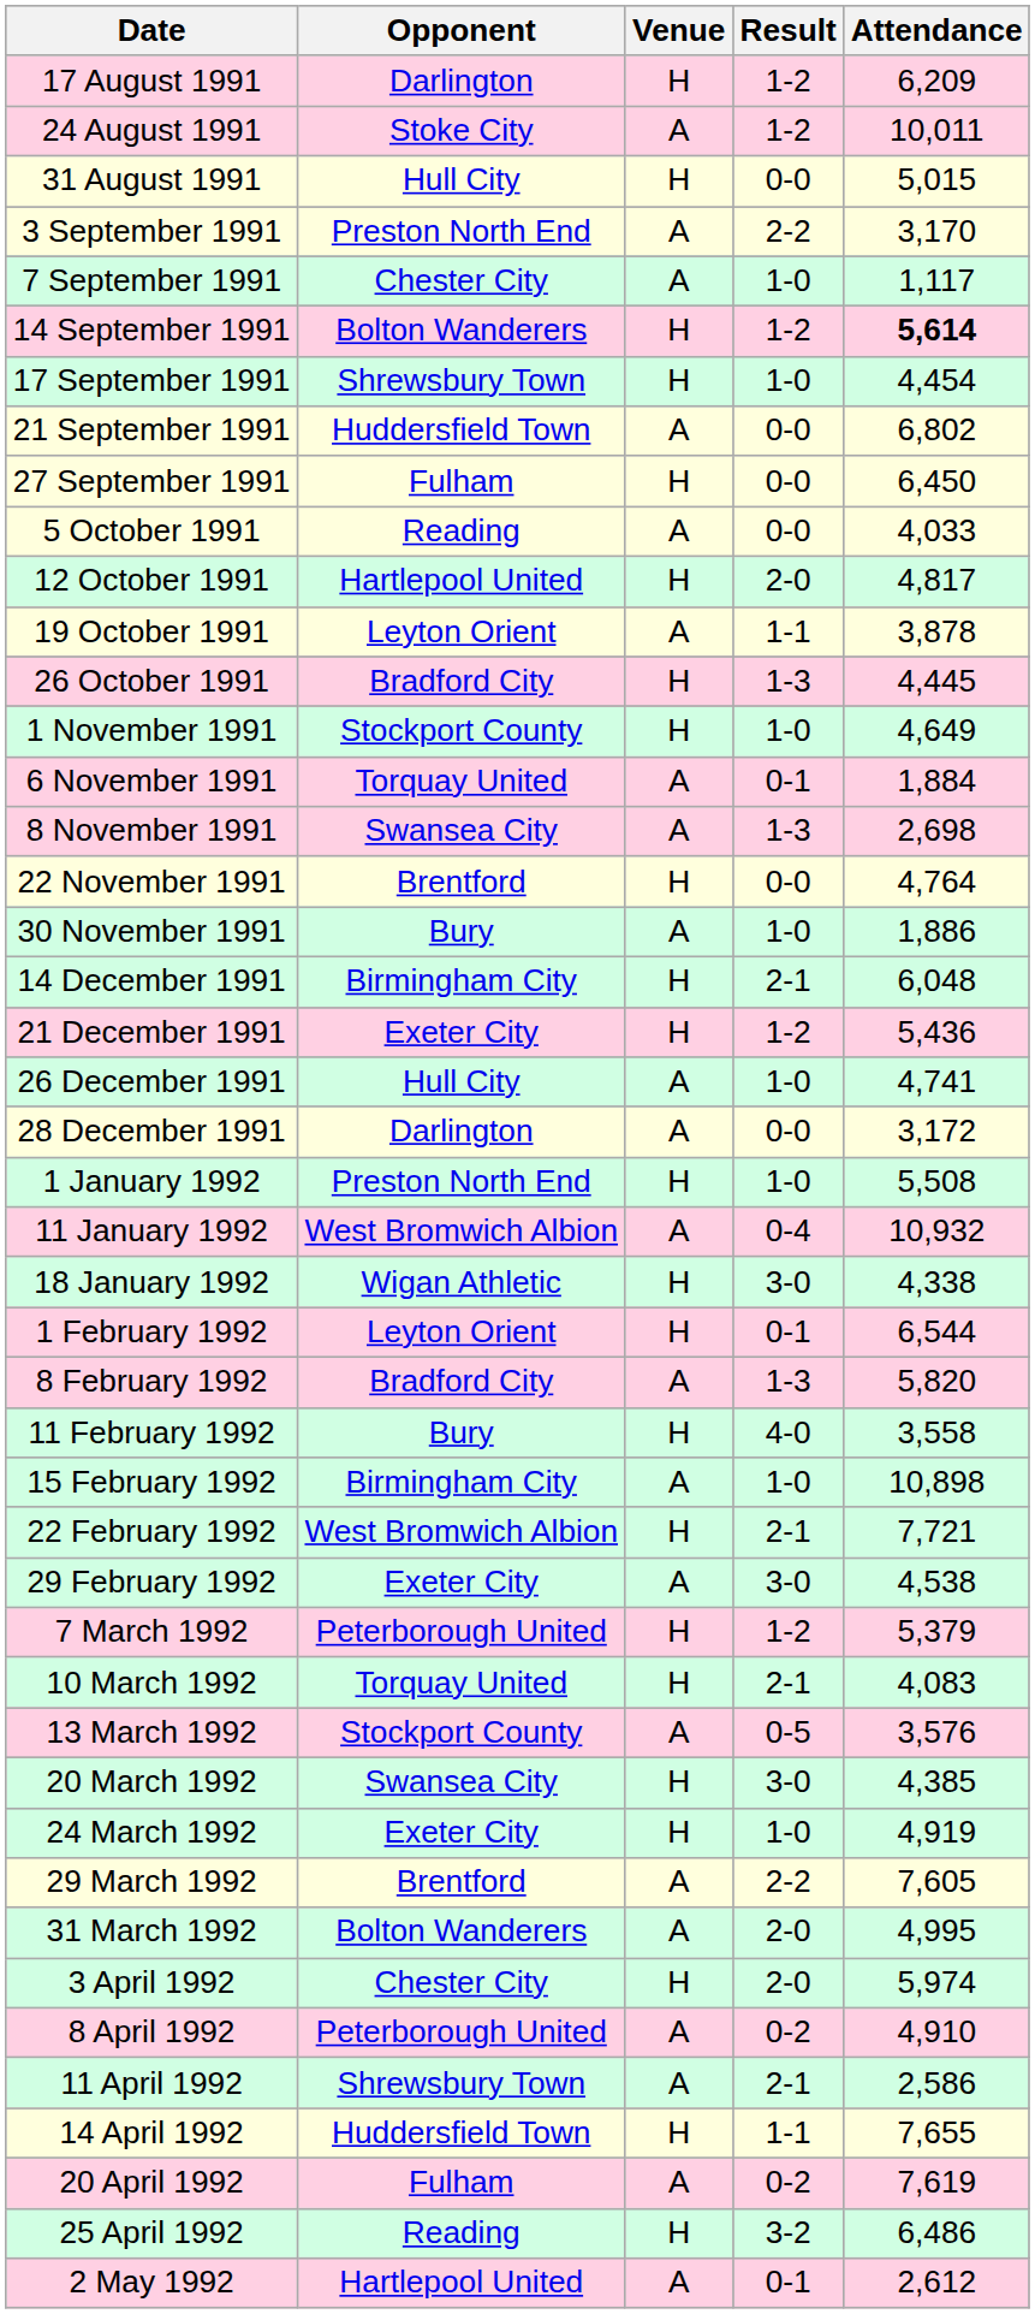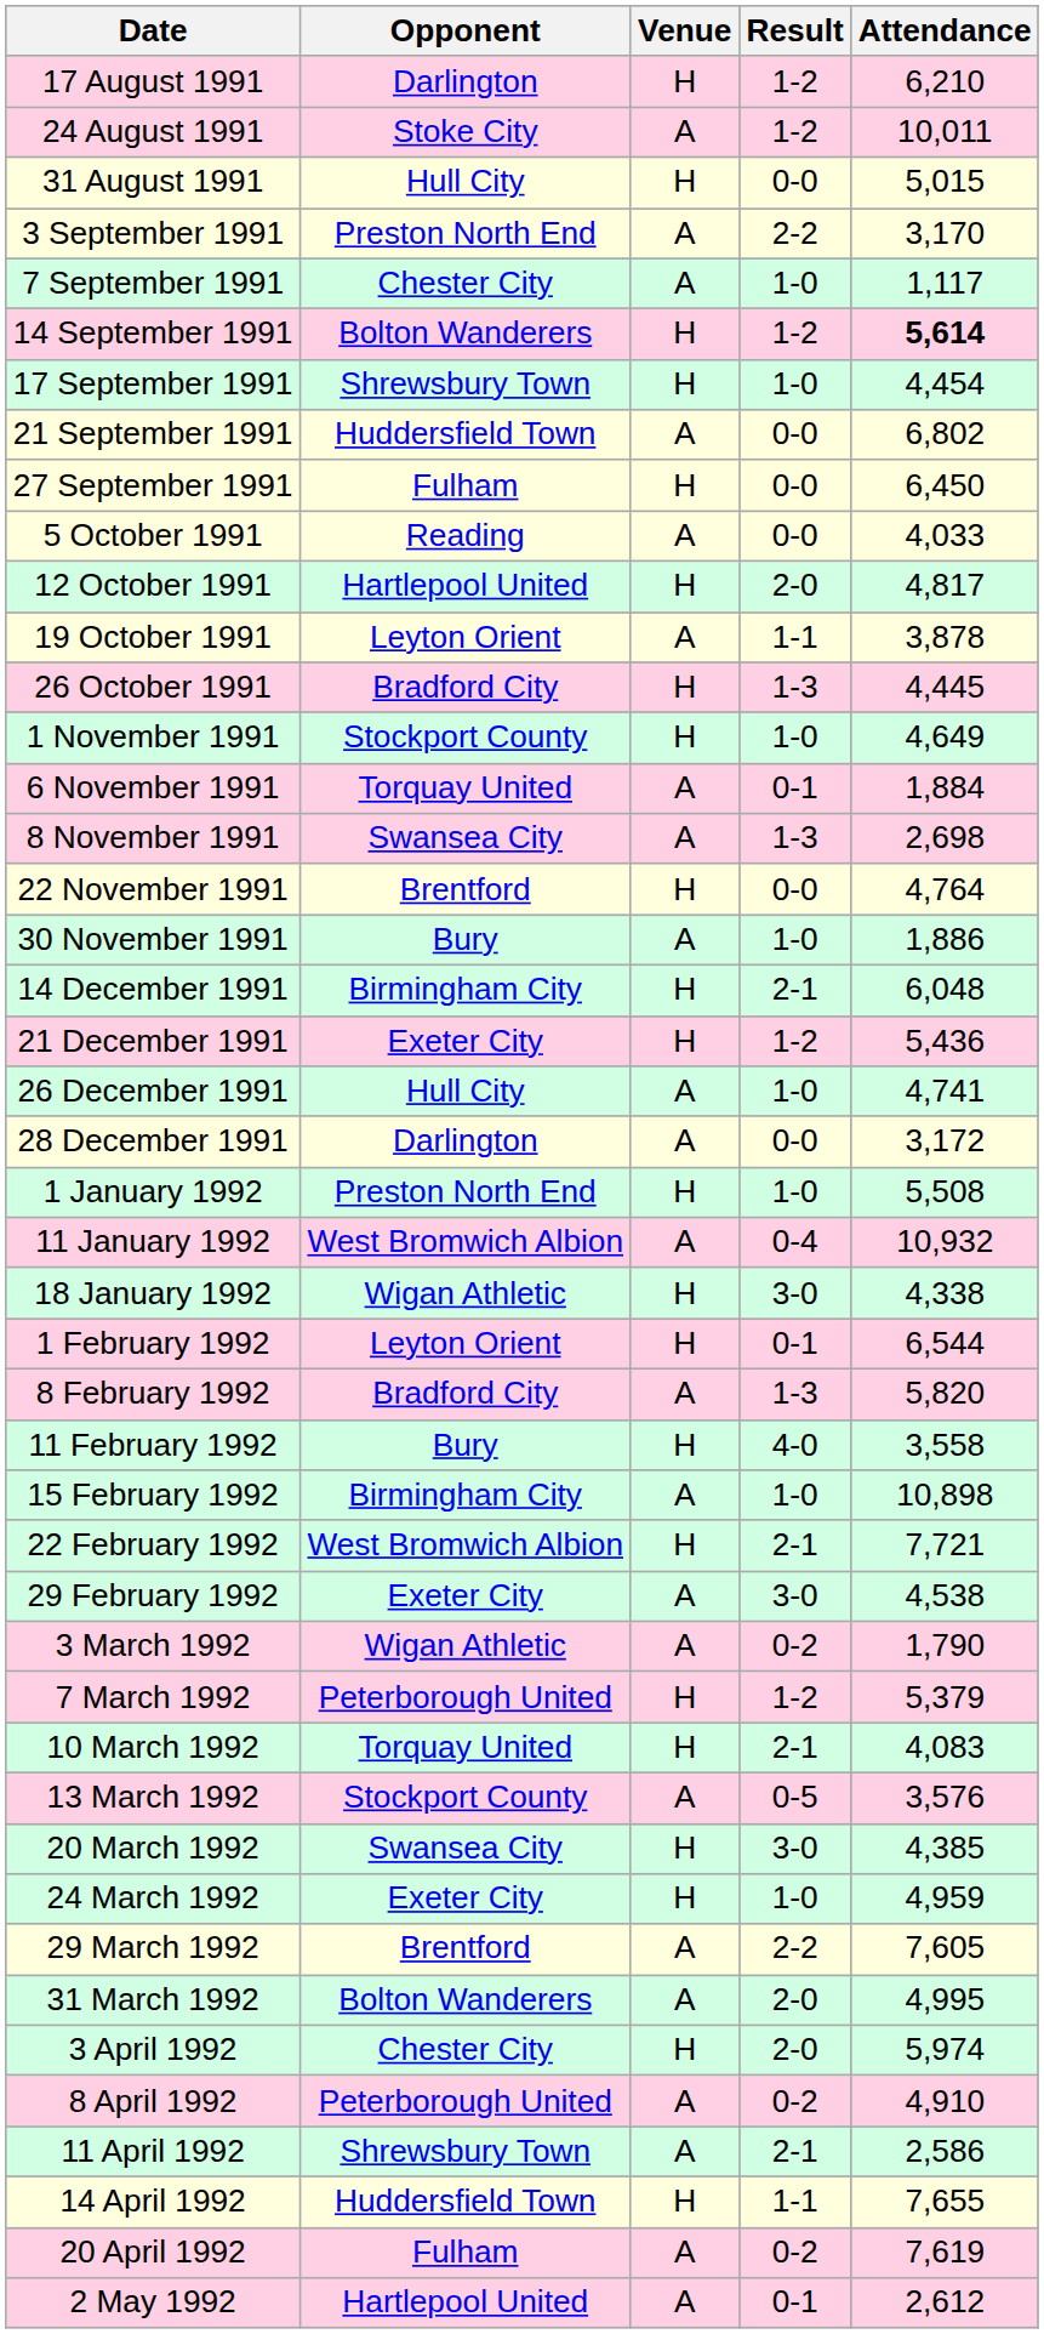17 August 1991 | Attendance: 6,209 -> 6,210
+ row: 3 March 1992 | Wigan Athletic | A | 0-2 | 1,790
24 March 1992 | Attendance: 4,919 -> 4,959
- row: 25 April 1992 | Reading | H | 3-2 | 6,486
